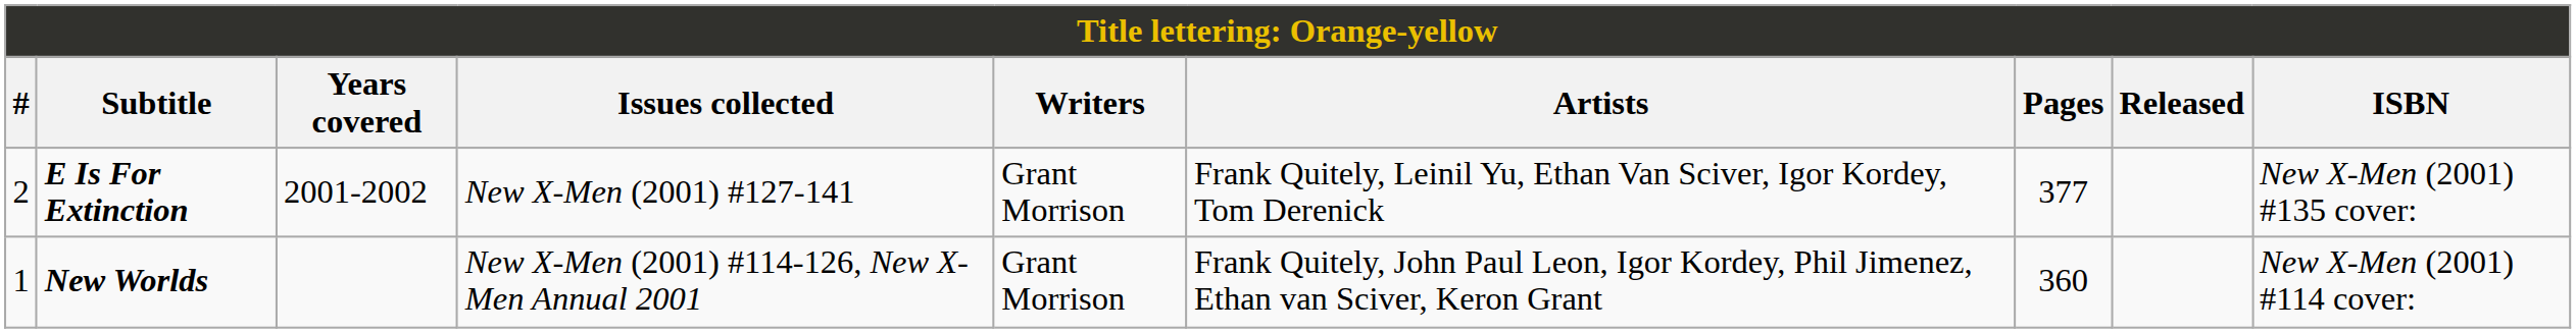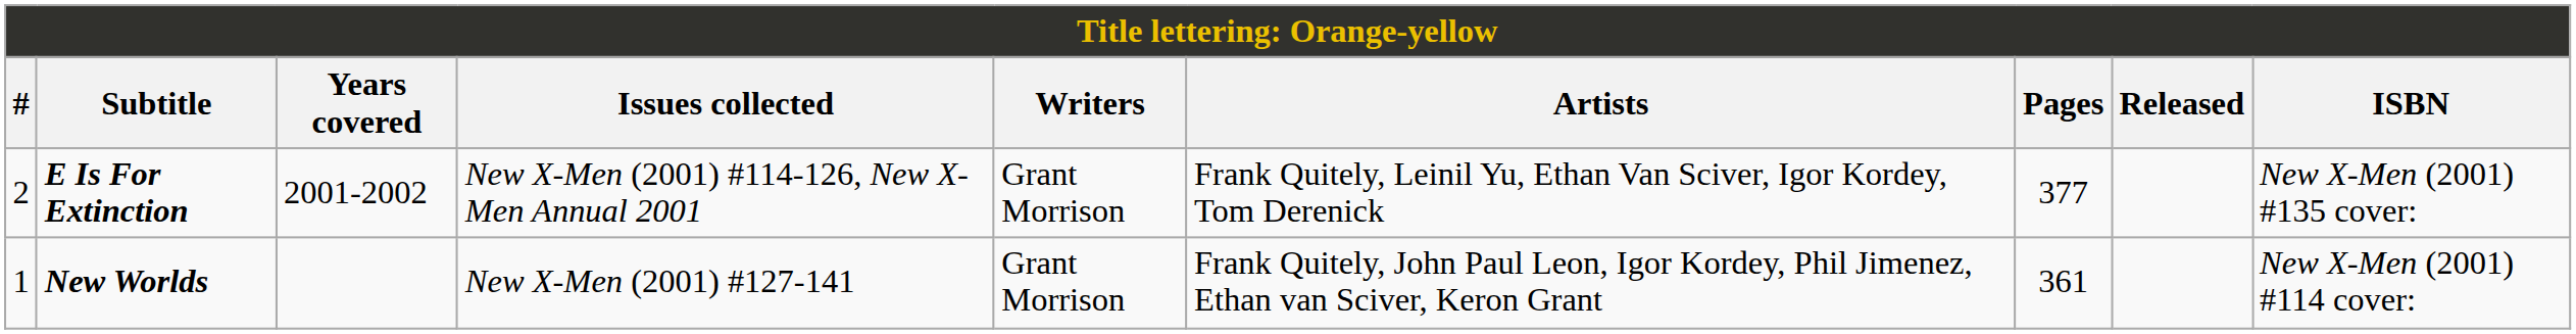E Is For Extinction | Issues collected: New X-Men (2001) #127-141 -> New X-Men (2001) #114-126, New X-Men Annual 2001
New Worlds | Issues collected: New X-Men (2001) #114-126, New X-Men Annual 2001 -> New X-Men (2001) #127-141
New Worlds | Pages: 360 -> 361
